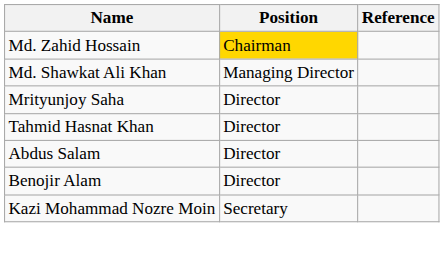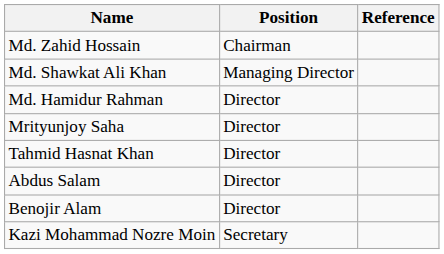Md. Zahid Hossain | Position: gold background -> no background
+ row: Md. Hamidur Rahman | Director
